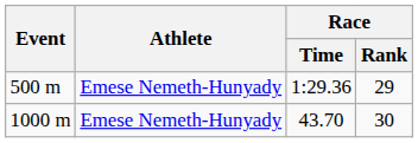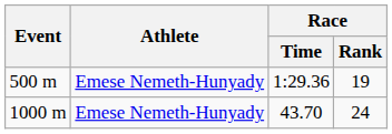500 m | Race / Rank: 29 -> 19
1000 m | Race / Rank: 30 -> 24
